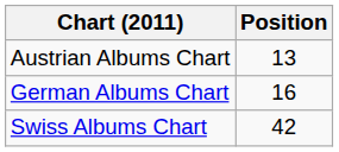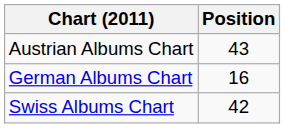Austrian Albums Chart | Position: 13 -> 43
